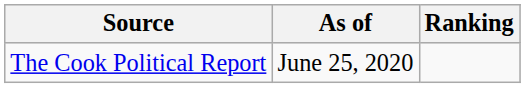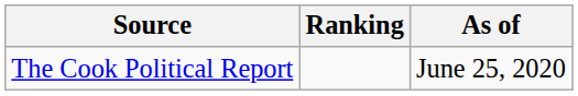columns swapped: Ranking <-> As of
